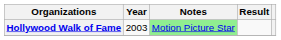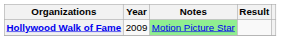Hollywood Walk of Fame | Year: 2003 -> 2009
